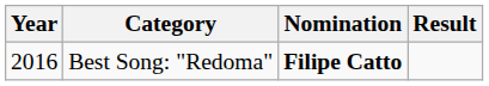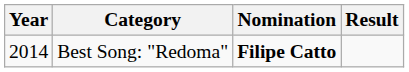Best Song: "Redoma" | Year: 2016 -> 2014
